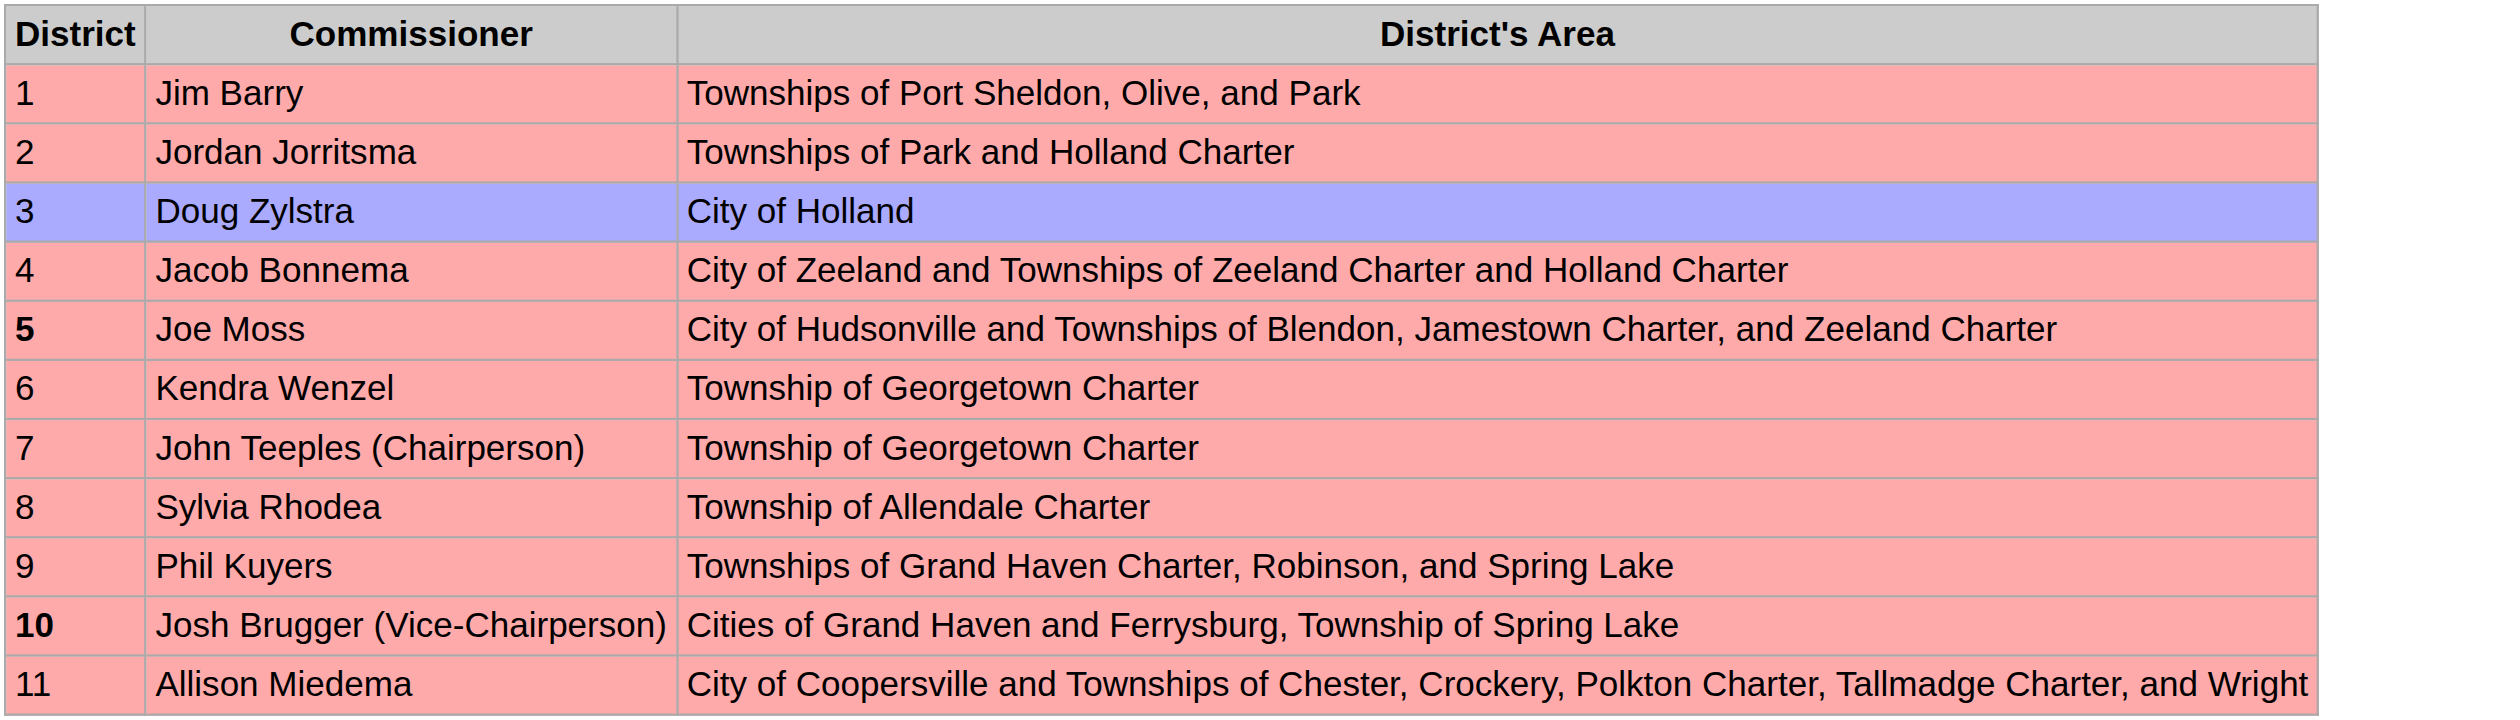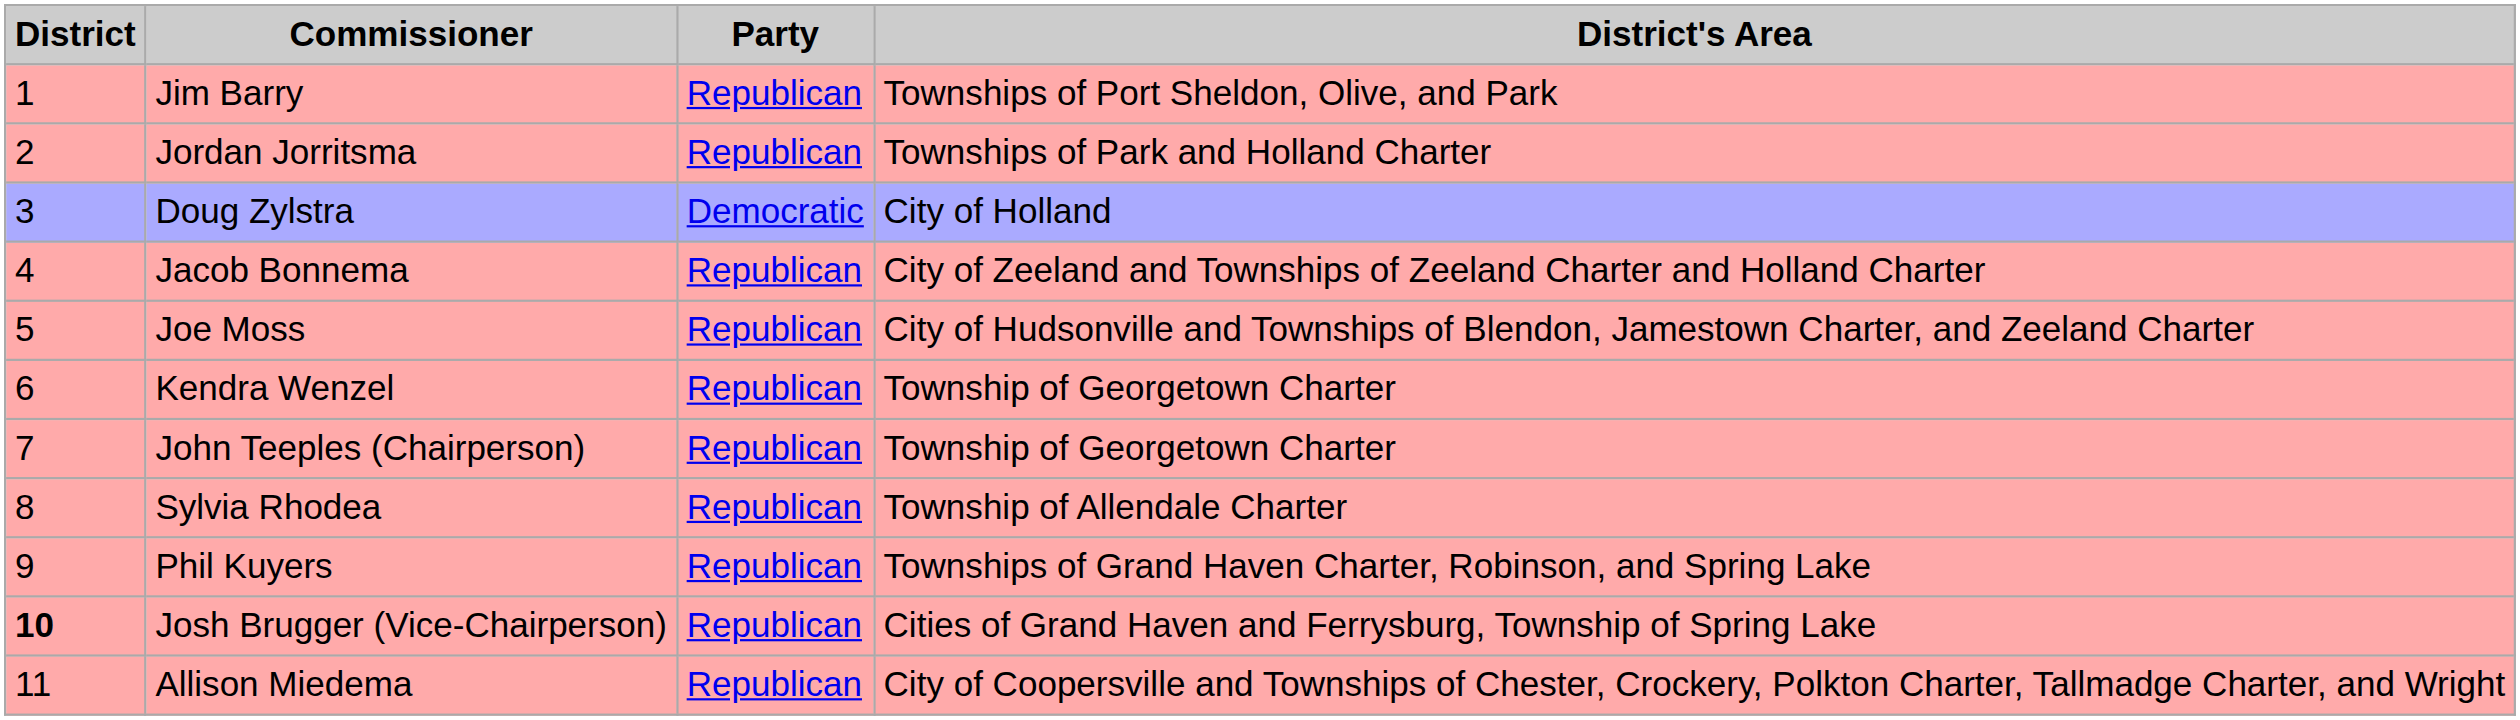+ column: Party | Republican | Republican | Democratic | Republican | Republican | Republican | Republican | Republican | Republican | Republican | Republican
Joe Moss | District: bold -> normal
